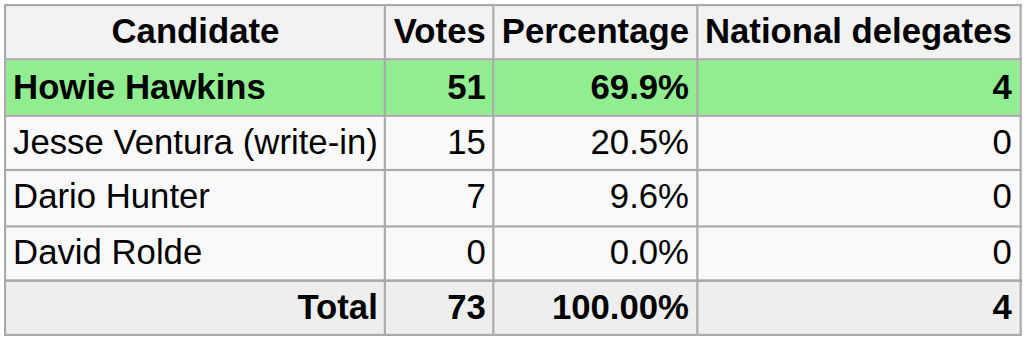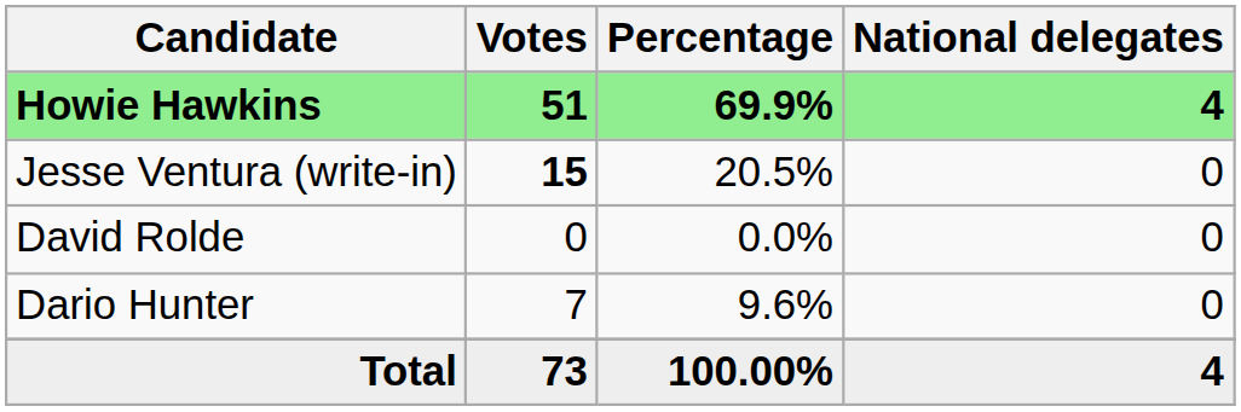Jesse Ventura (write-in) | Votes: normal -> bold
rows swapped: Dario Hunter <-> David Rolde
